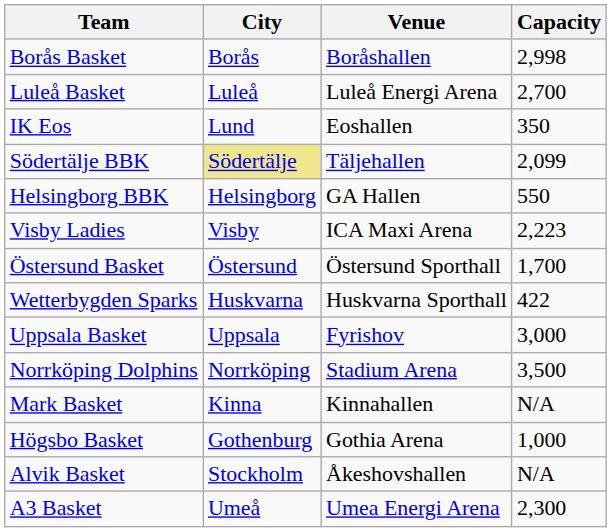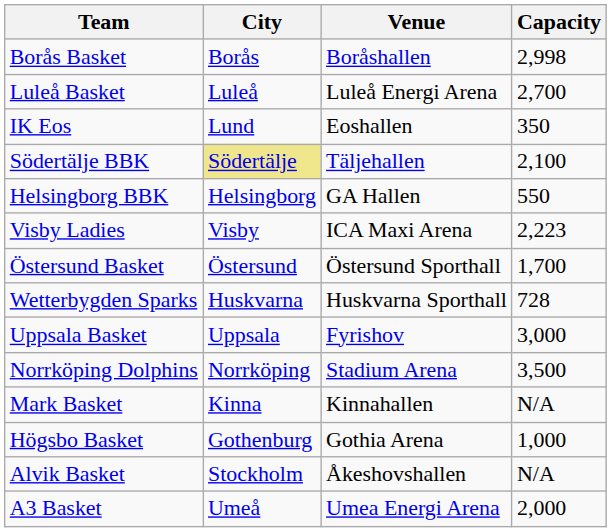Södertälje BBK | Capacity: 2,099 -> 2,100
Wetterbygden Sparks | Capacity: 422 -> 728
A3 Basket | Capacity: 2,300 -> 2,000
